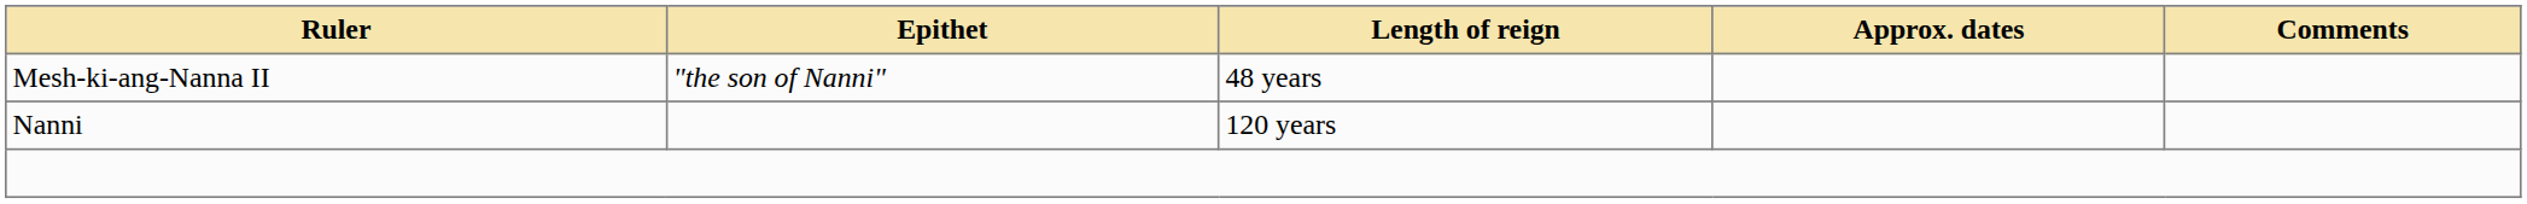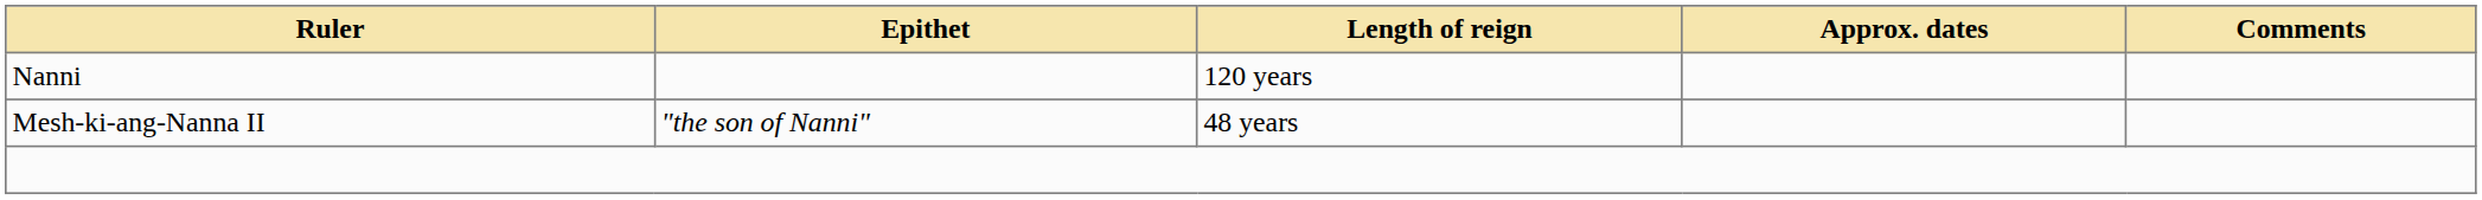rows swapped: Nanni <-> Mesh-ki-ang-Nanna II
